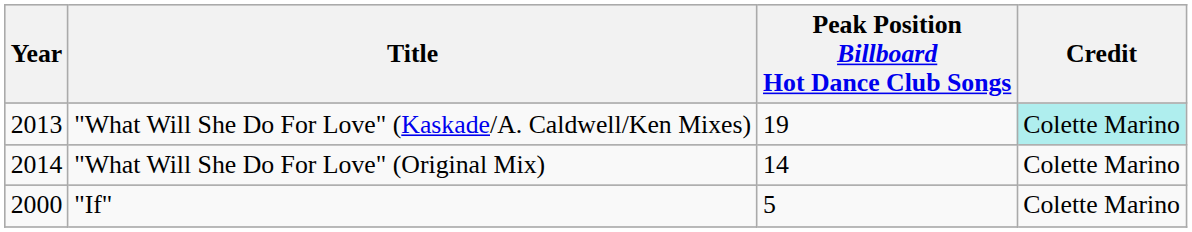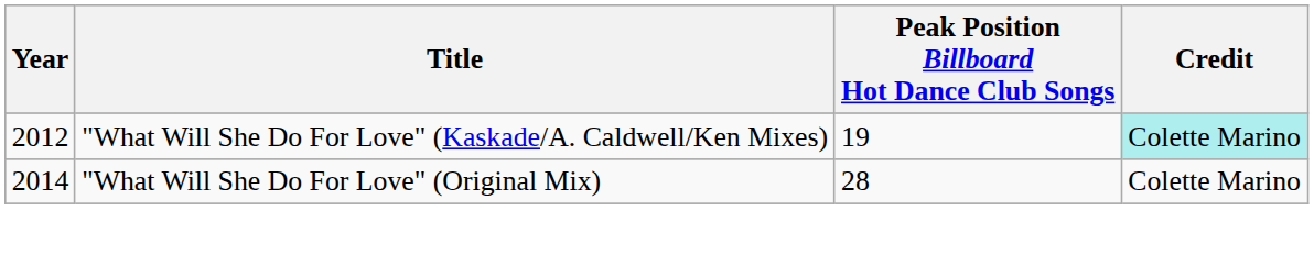"What Will She Do For Love" (Kaskade/A. Caldwell/Ken Mixes) | Year: 2013 -> 2012
"What Will She Do For Love" (Original Mix) | Peak Position Billboard Hot Dance Club Songs: 14 -> 28
- row: 2000 | "If" | 5 | Colette Marino
